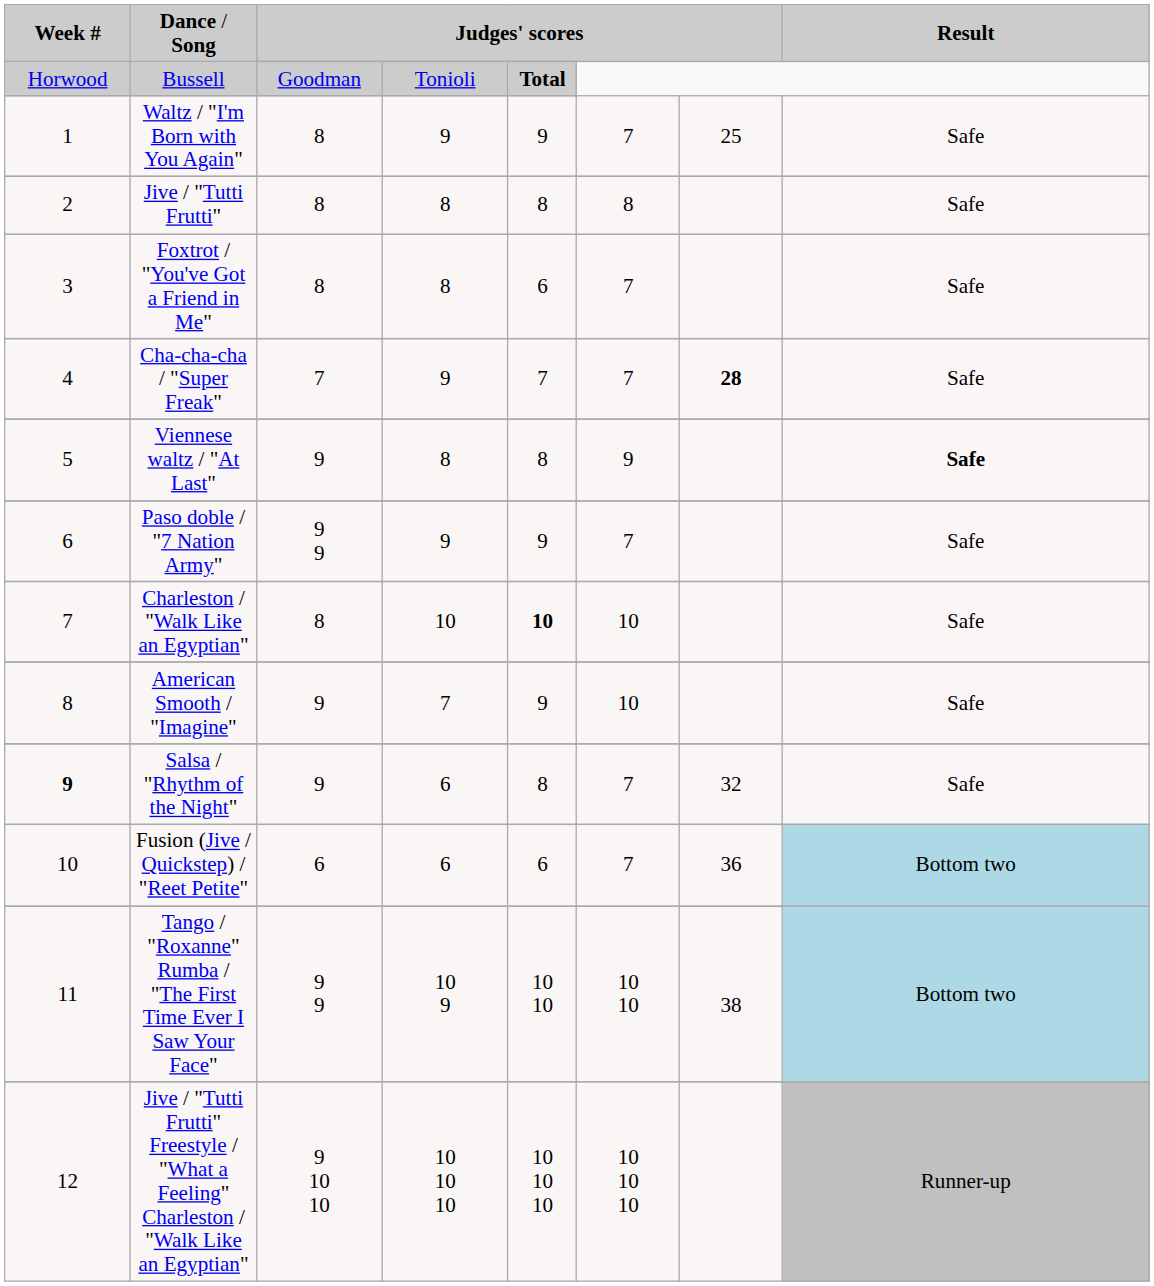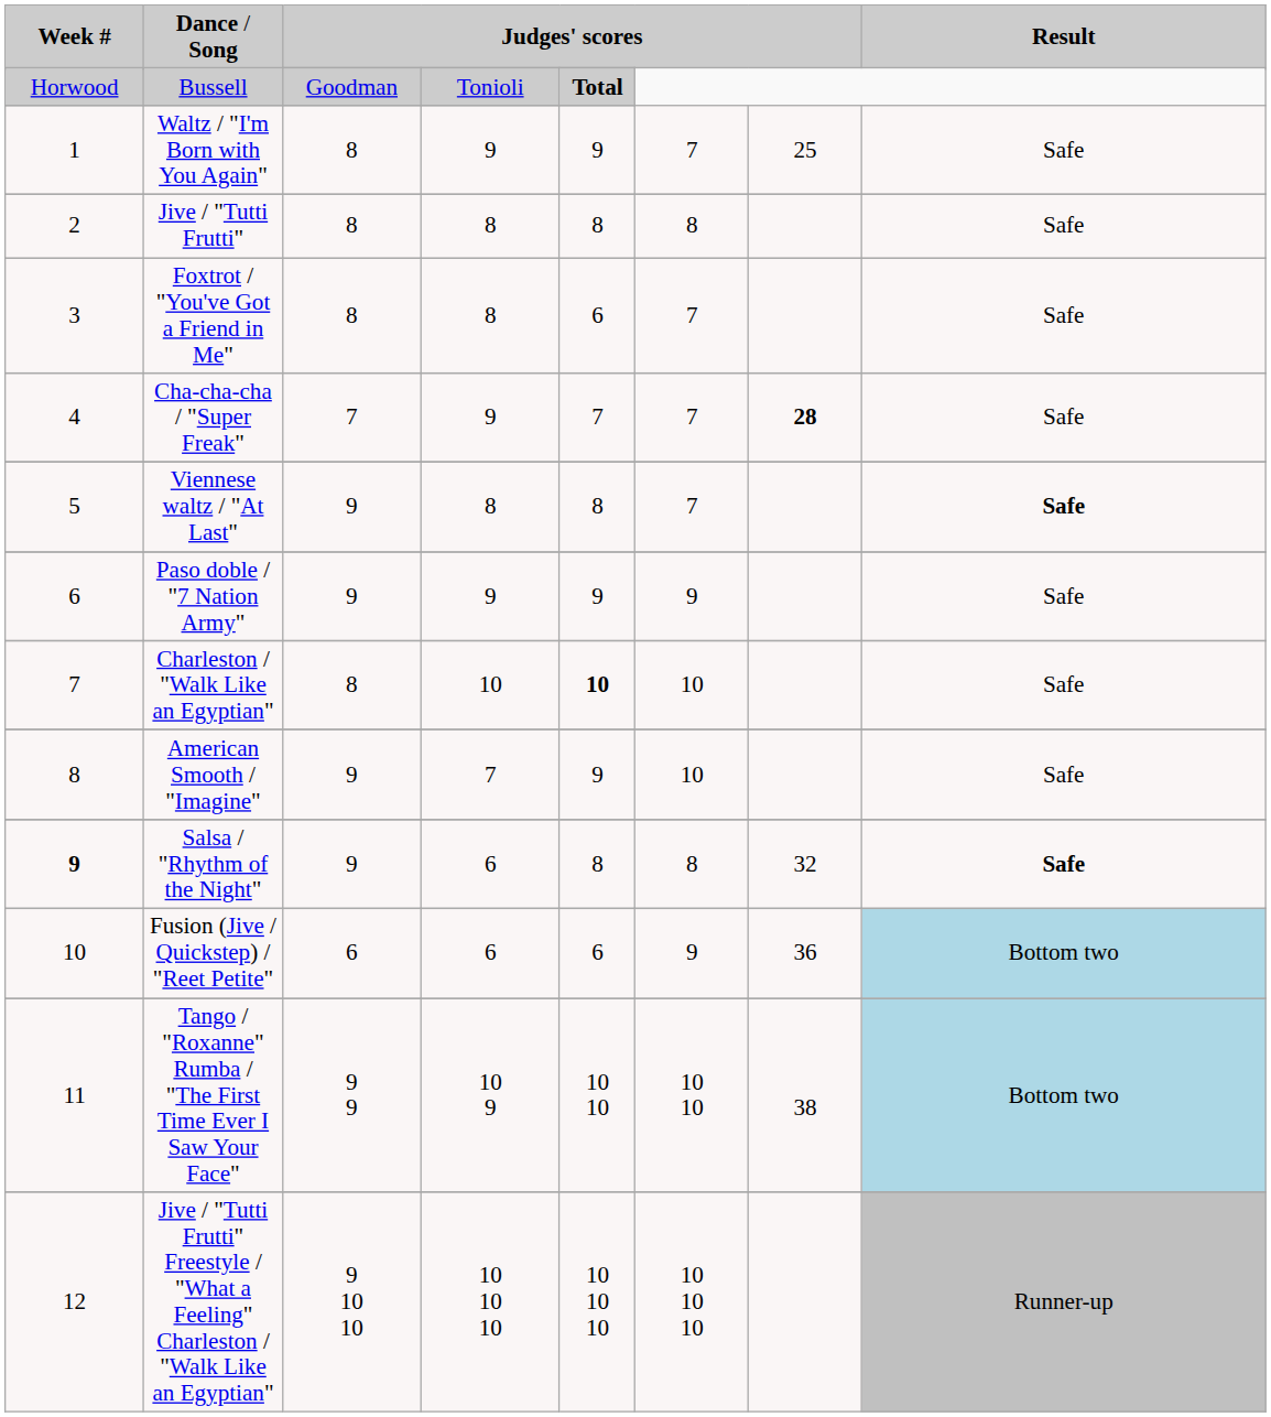Viennese waltz / "At Last" | column 6: 9 -> 7
Paso doble / "7 Nation Army" | column 3: 9 9 -> 9
Paso doble / "7 Nation Army" | column 6: 7 -> 9
Salsa / "Rhythm of the Night" | column 6: 7 -> 8
Salsa / "Rhythm of the Night" | column 8: normal -> bold
Fusion (Jive / Quickstep) / "Reet Petite" | column 6: 7 -> 9
